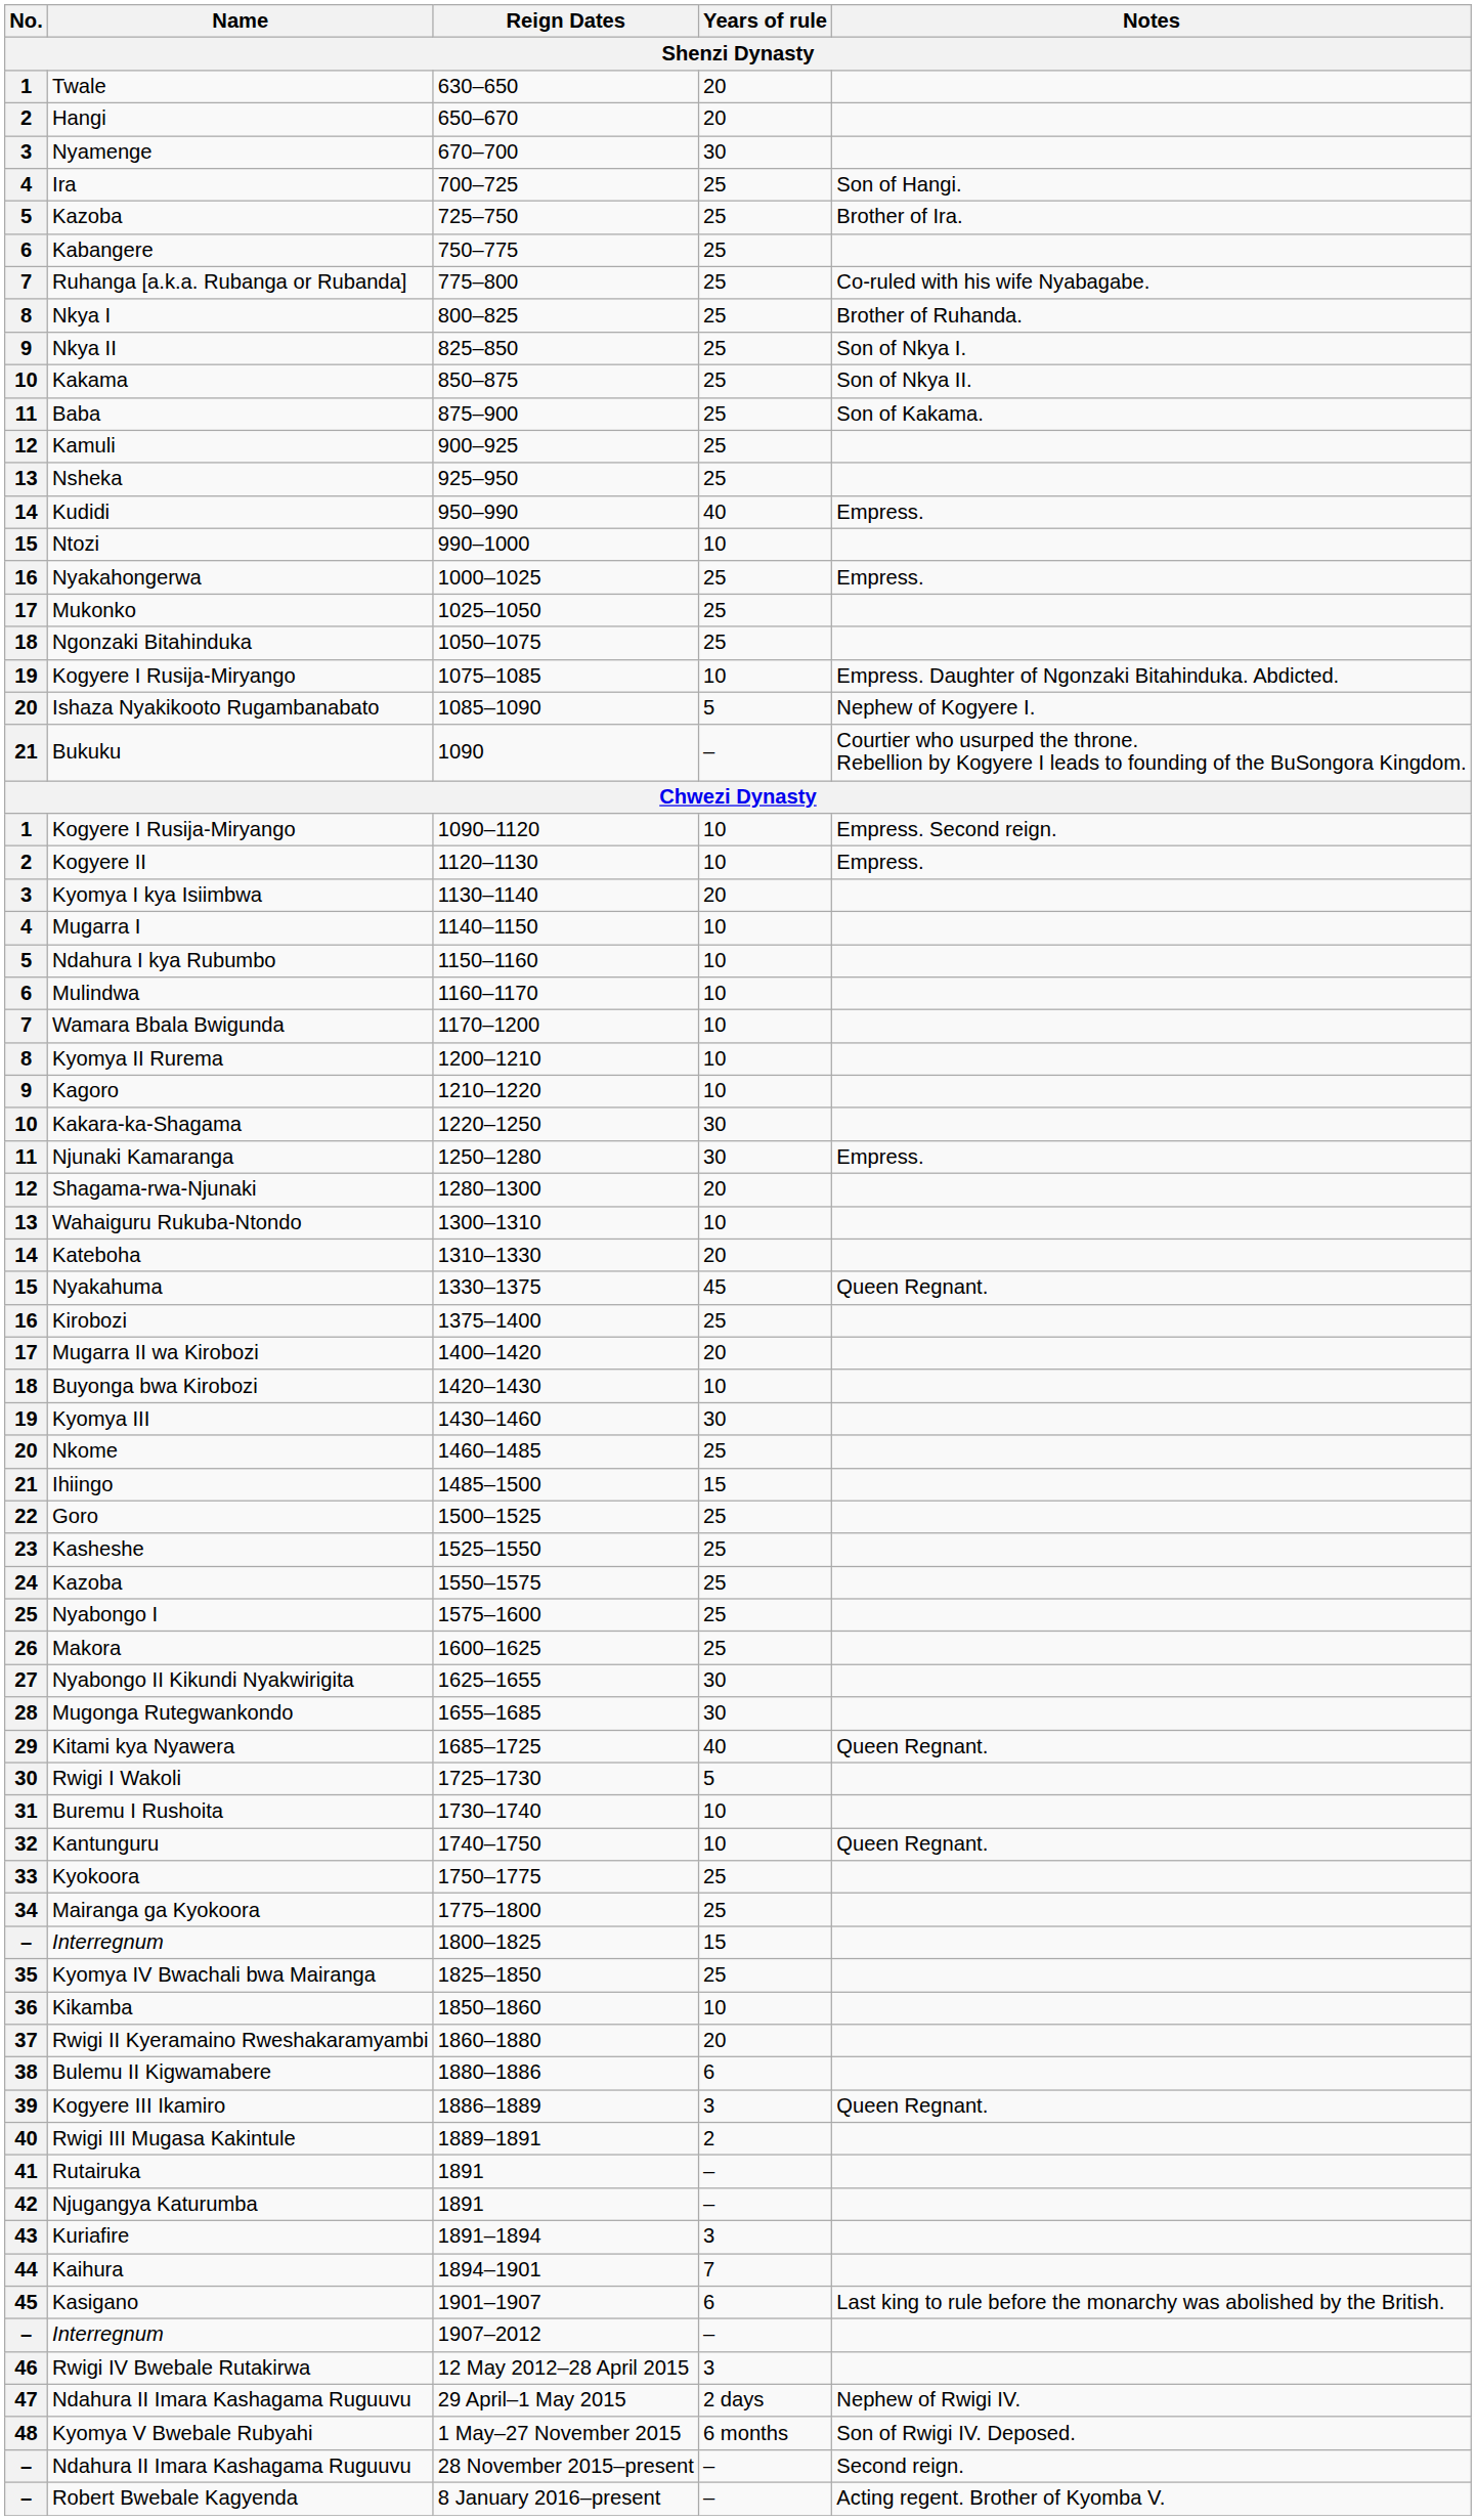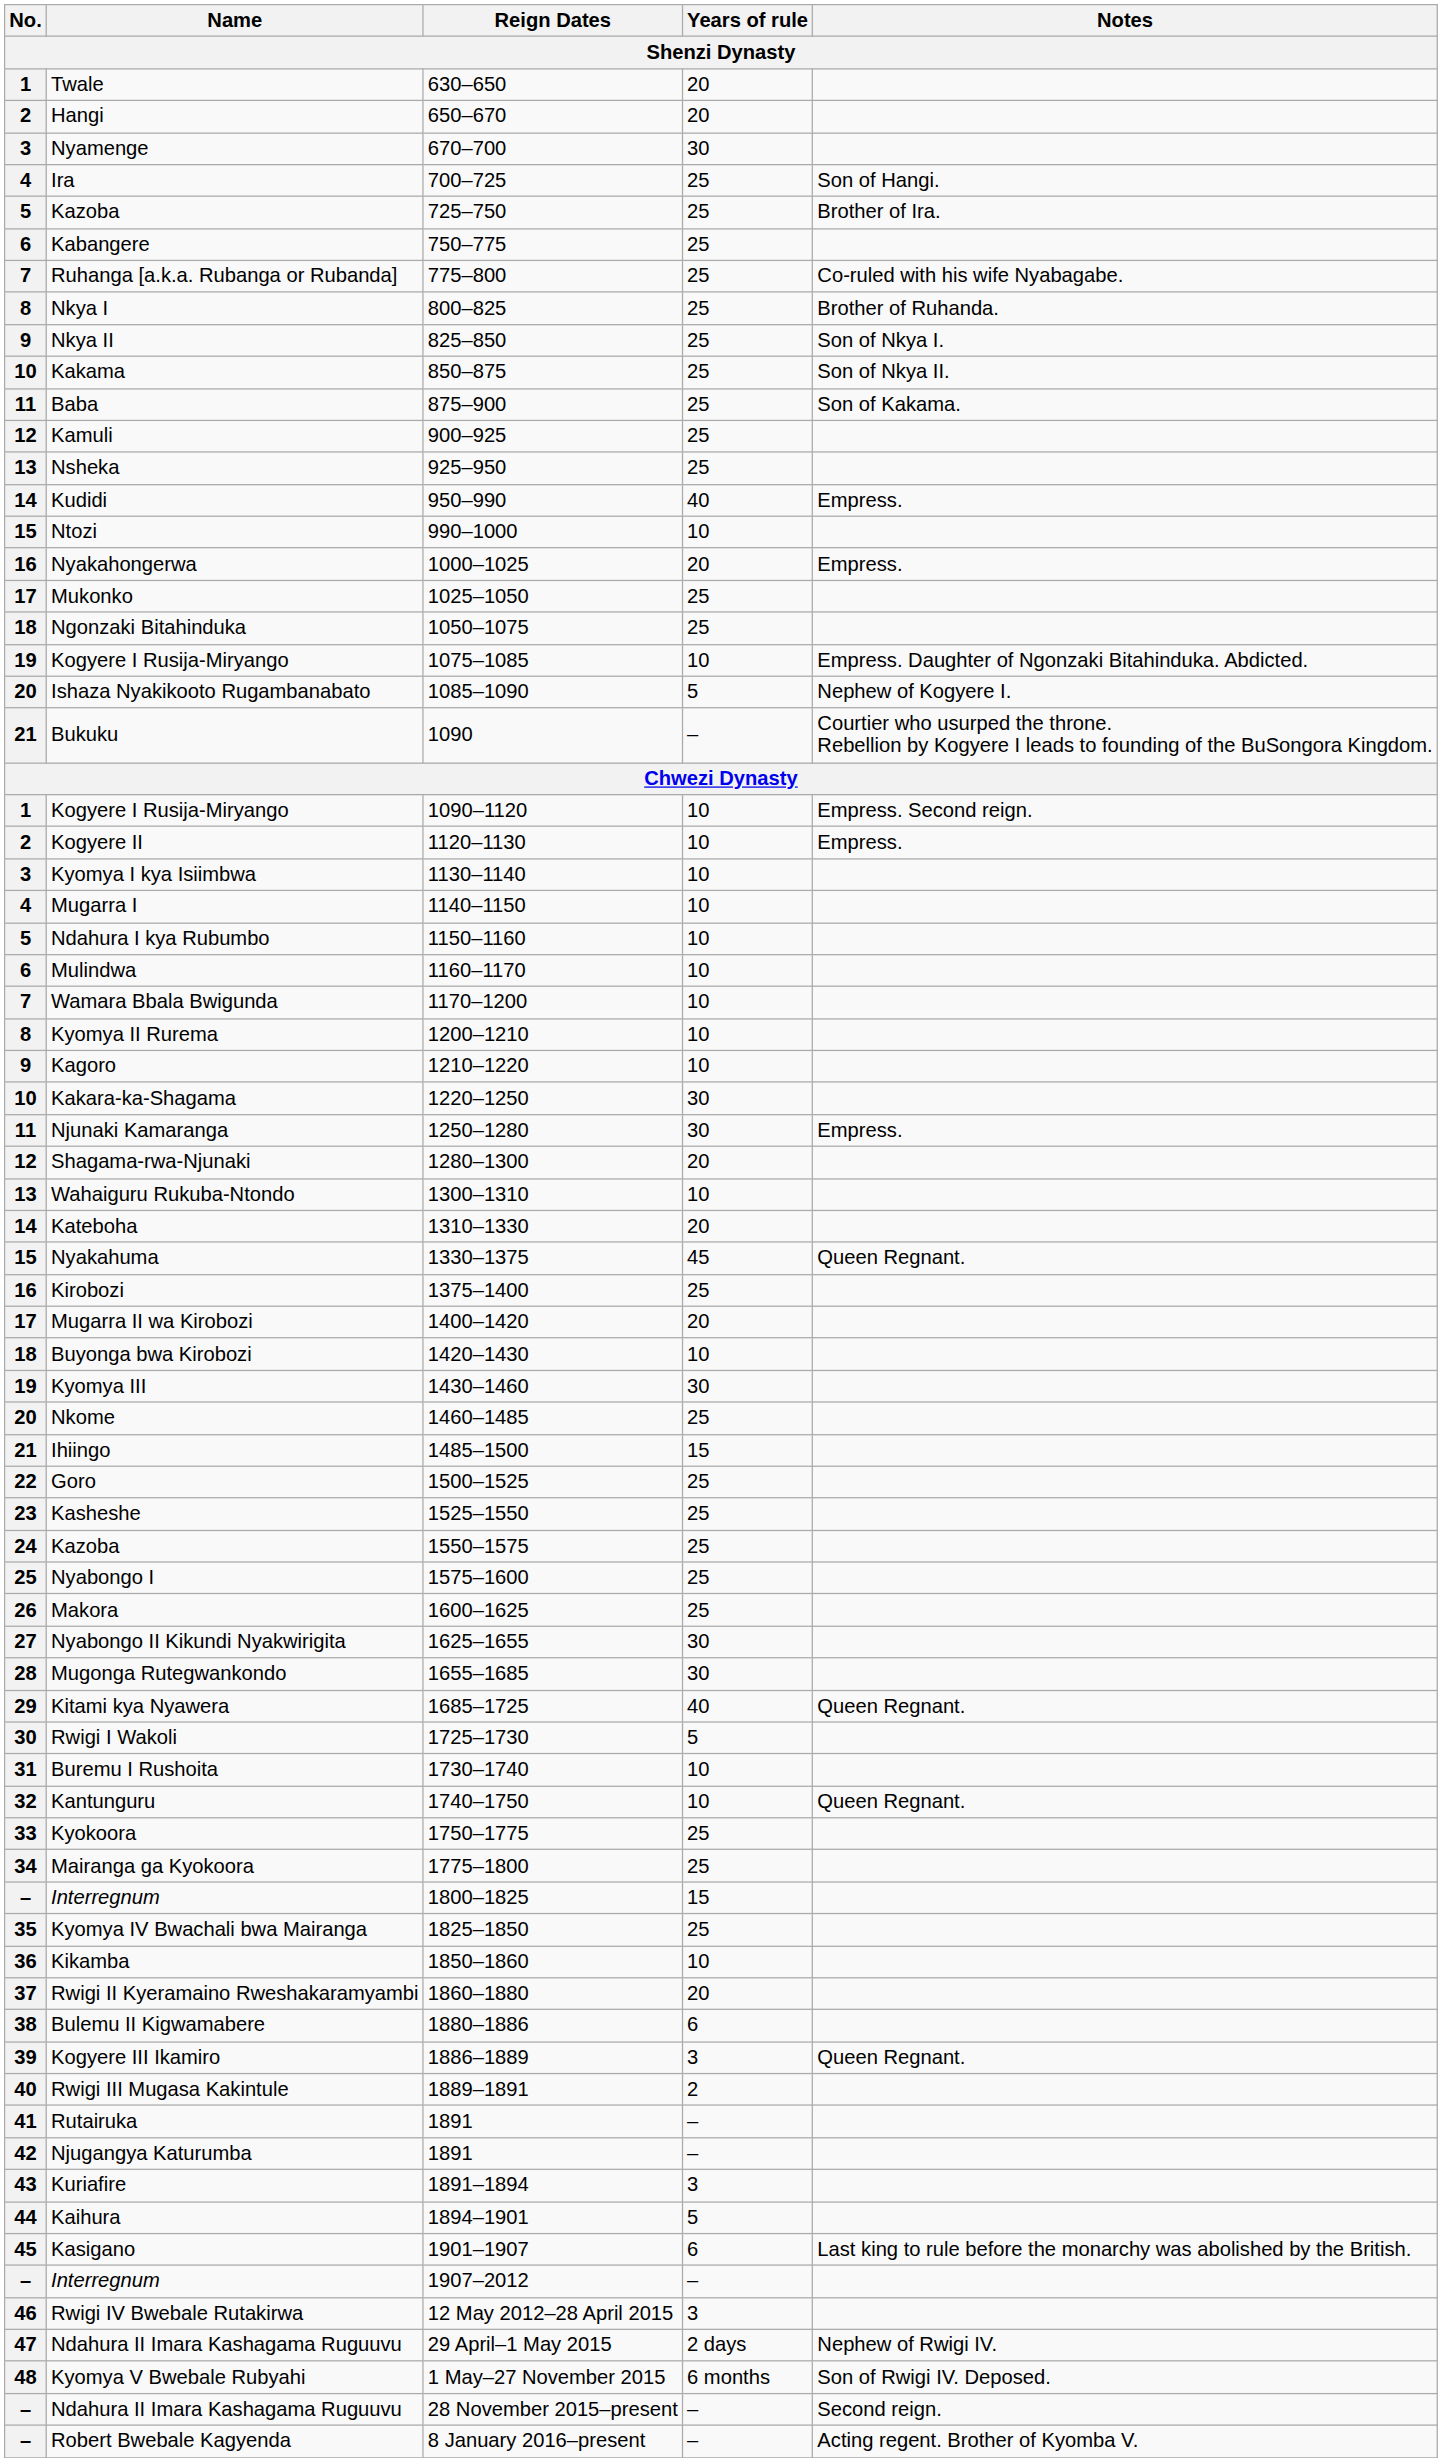Nyakahongerwa | Years of rule: 25 -> 20
Kyomya I kya Isiimbwa | Years of rule: 20 -> 10
Kaihura | Years of rule: 7 -> 5
